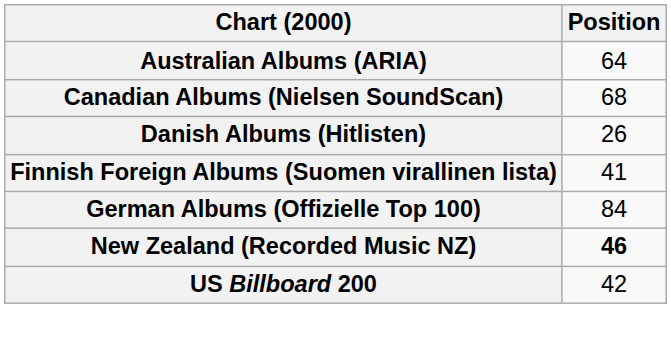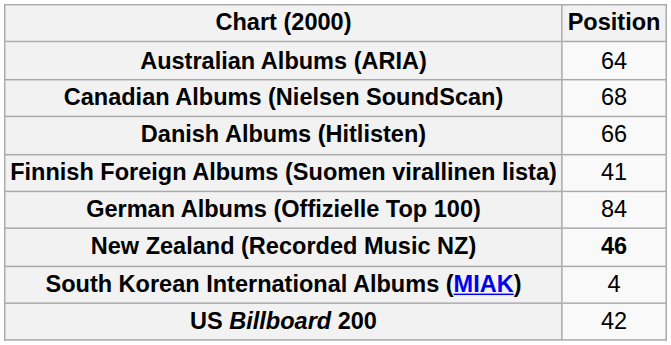Danish Albums (Hitlisten) | Position: 26 -> 66
+ row: South Korean International Albums (MIAK) | 4
